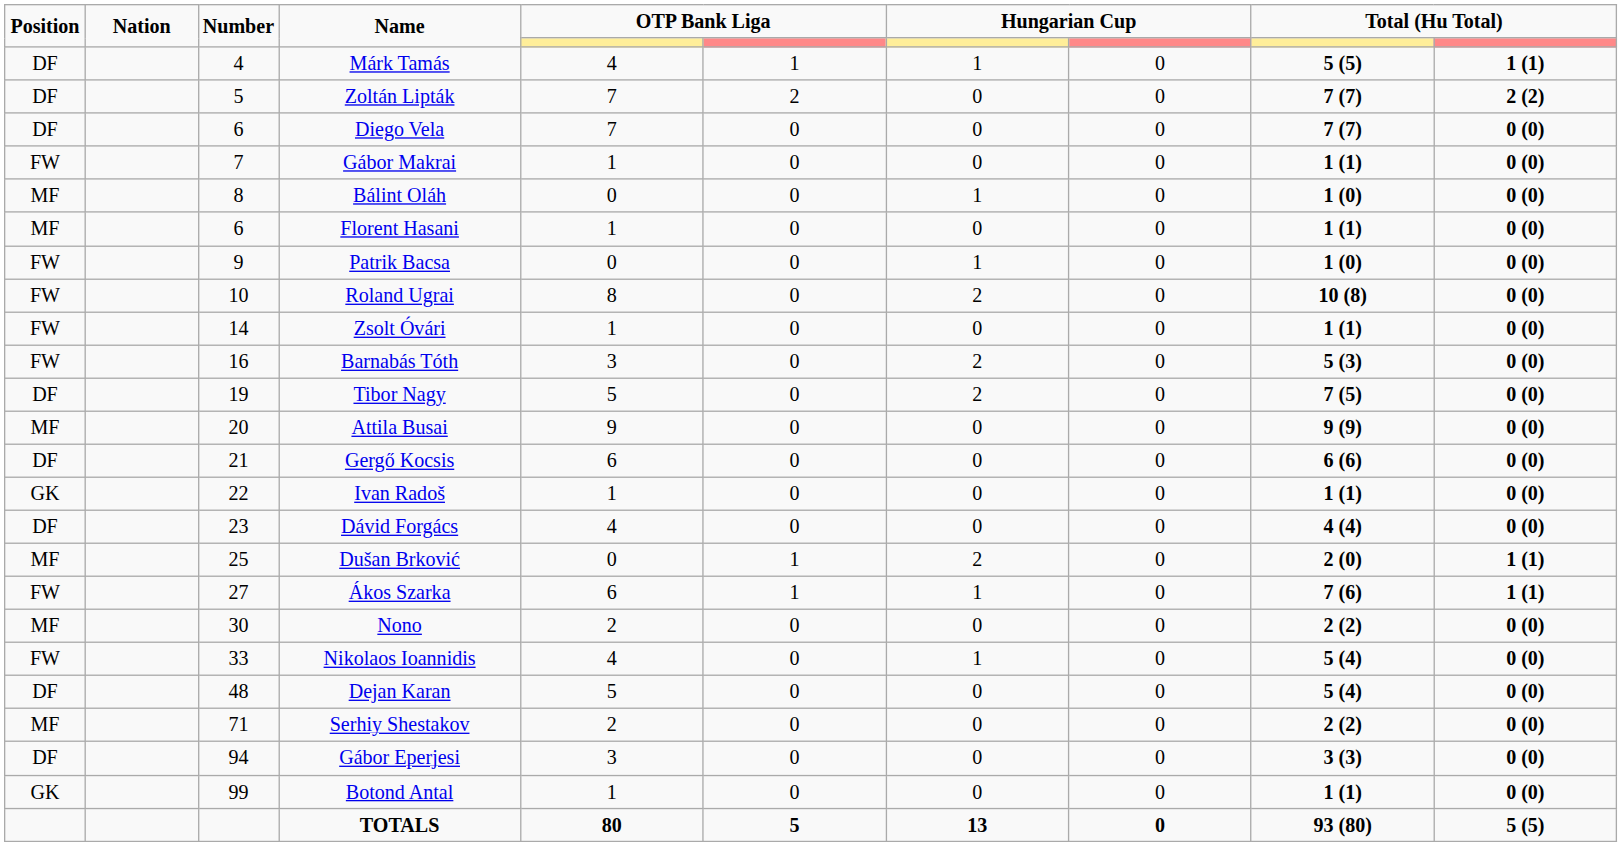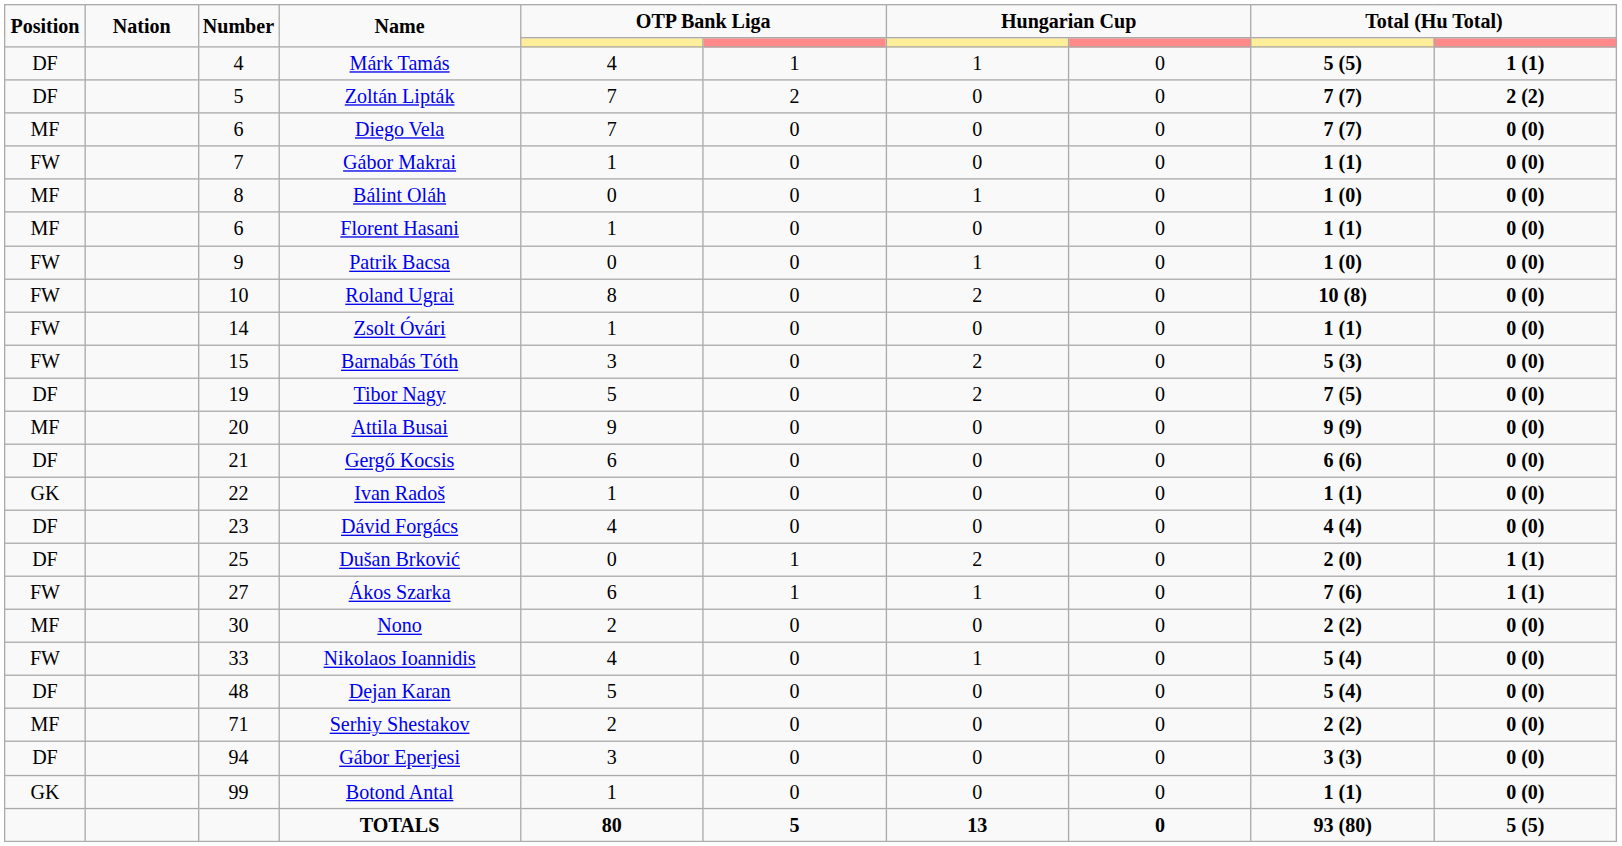Diego Vela | Position: DF -> MF
Barnabás Tóth | Number: 16 -> 15
Dušan Brković | Position: MF -> DF
